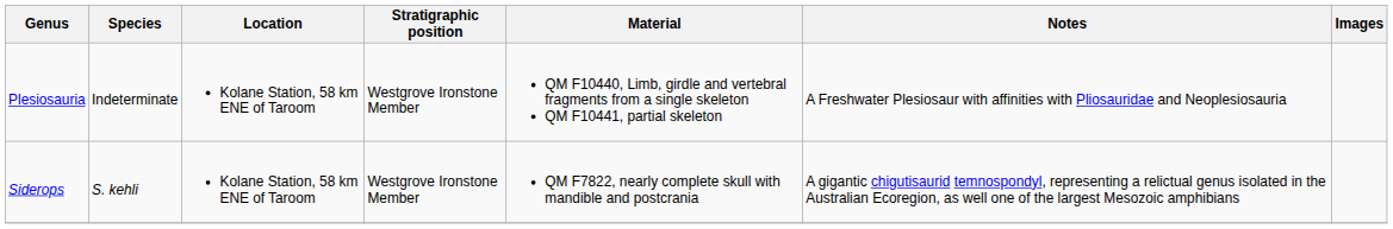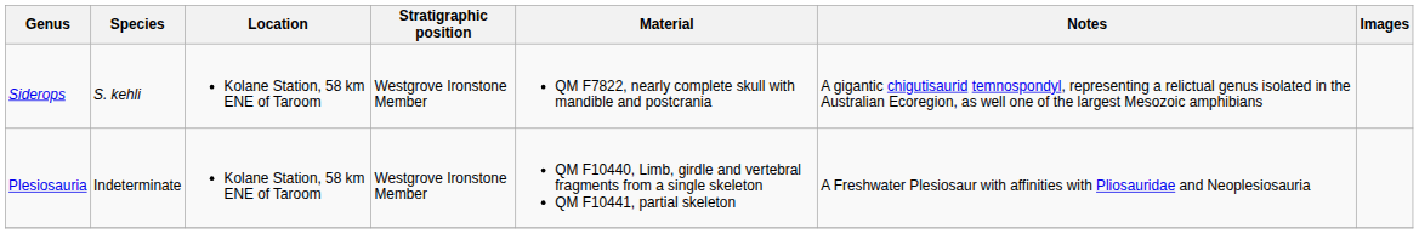rows swapped: Plesiosauria <-> Siderops
